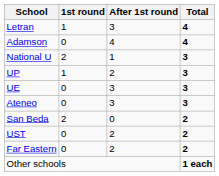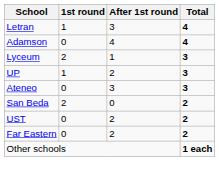+ row: Lyceum | 2 | 1 | 3
- row: National U | 2 | 1 | 3
- row: UE | 0 | 3 | 3
